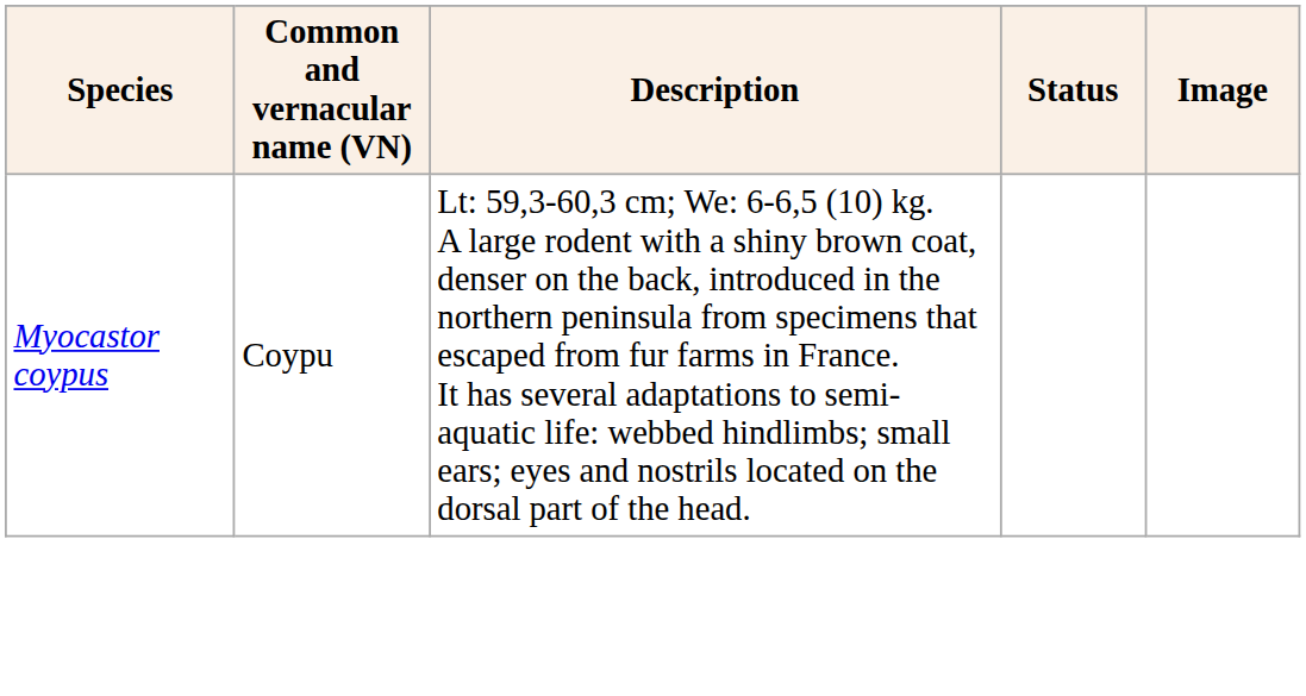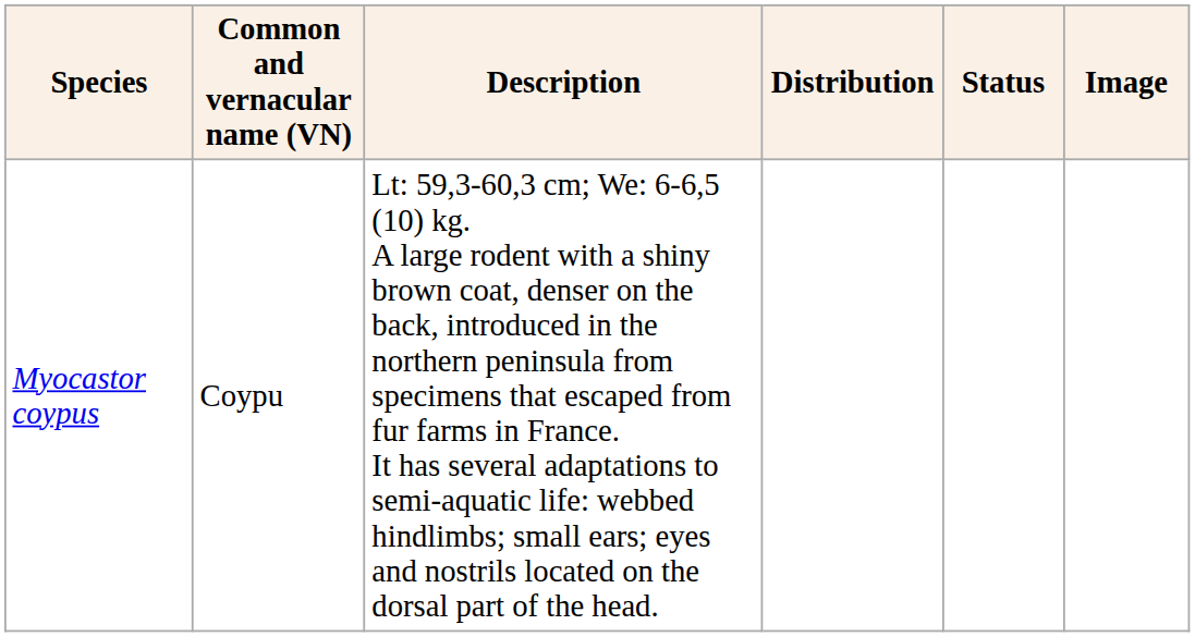+ column: Distribution
